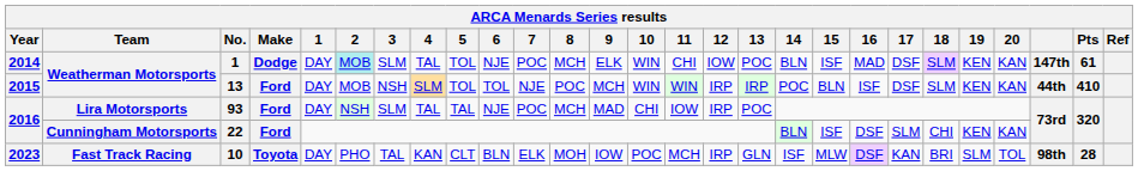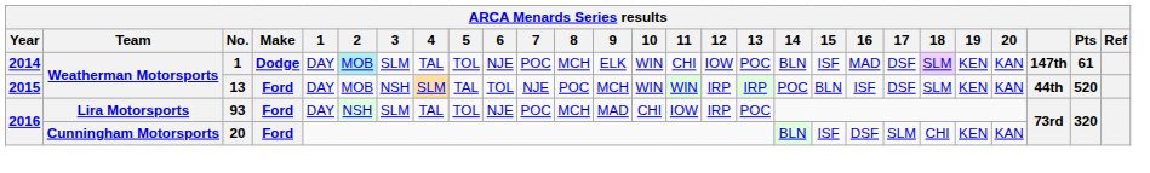2015 | 5: TOL -> TAL
2015 | Pts: 410 -> 520
2016 / Lira Motorsports | 5: TAL -> TOL
2016 / Cunningham Motorsports | No.: 22 -> 20
- row: 2023 | Fast Track Racing | 10 | Toyota | DAY | PHO | TAL | KAN | CLT | BLN | ELK | MOH | IOW | POC | MCH | IRP | GLN | ISF | MLW | DSF | KAN | BRI | SLM | TOL | 98th | 28
